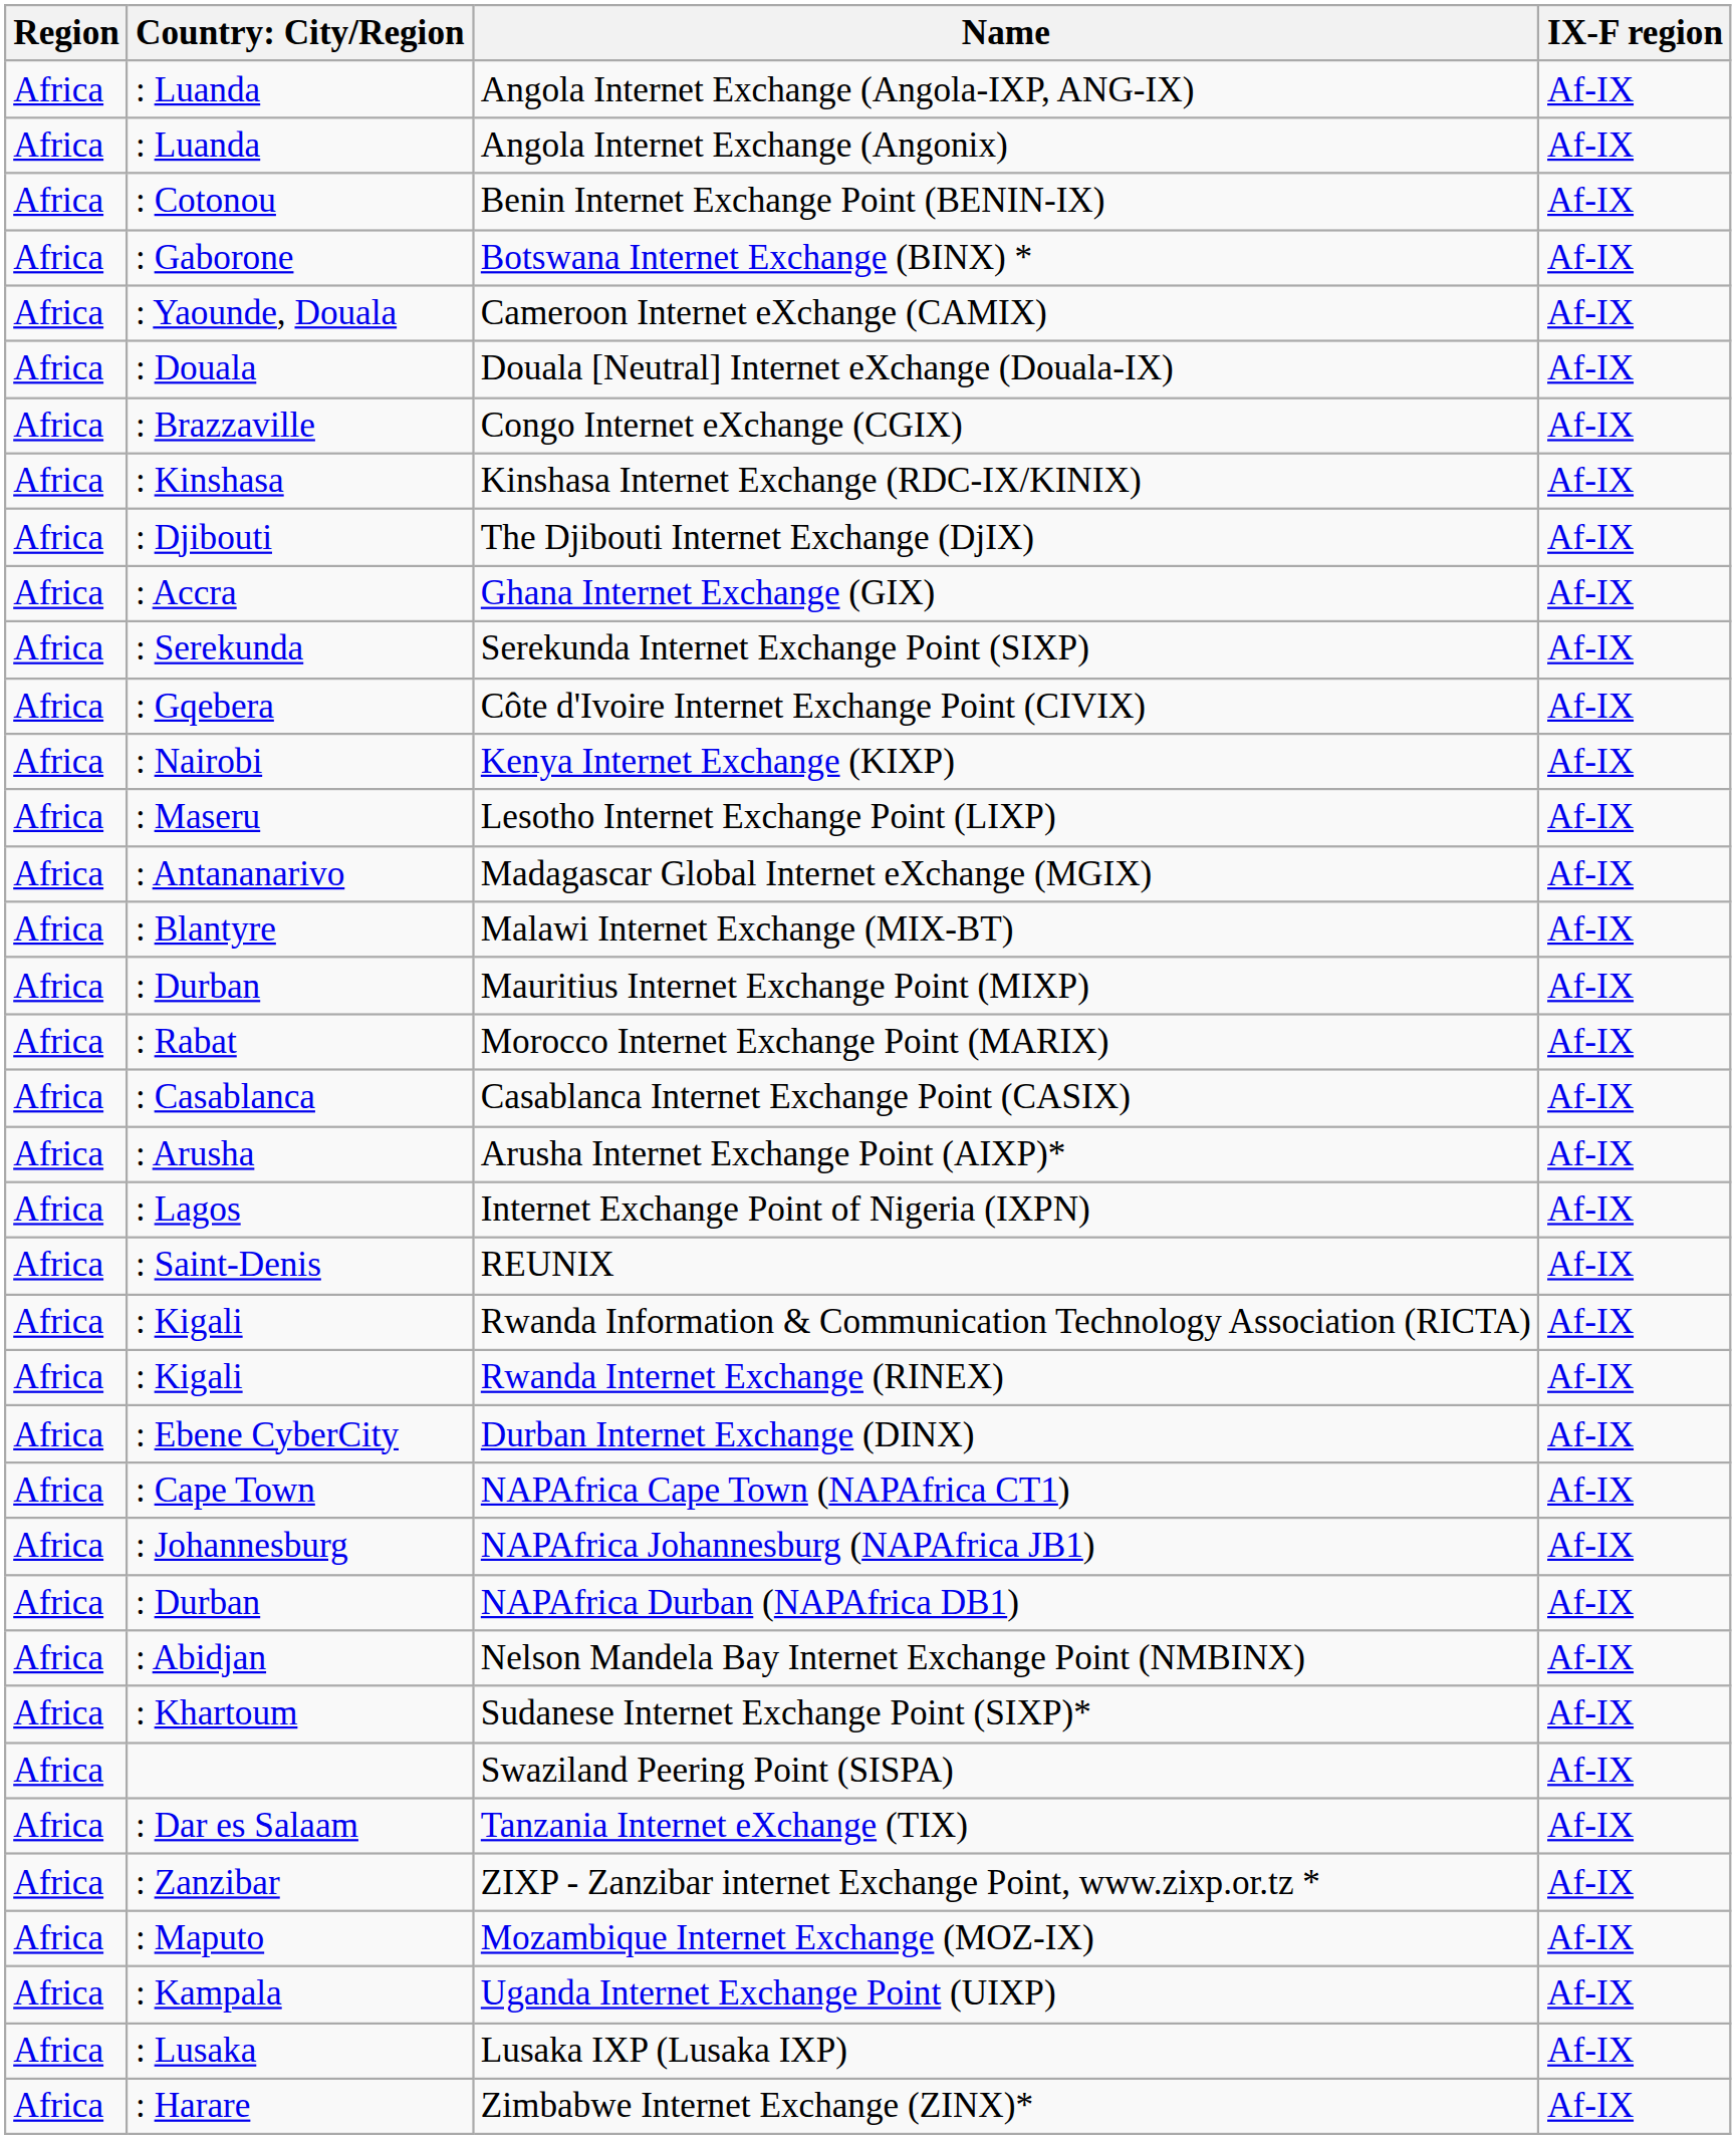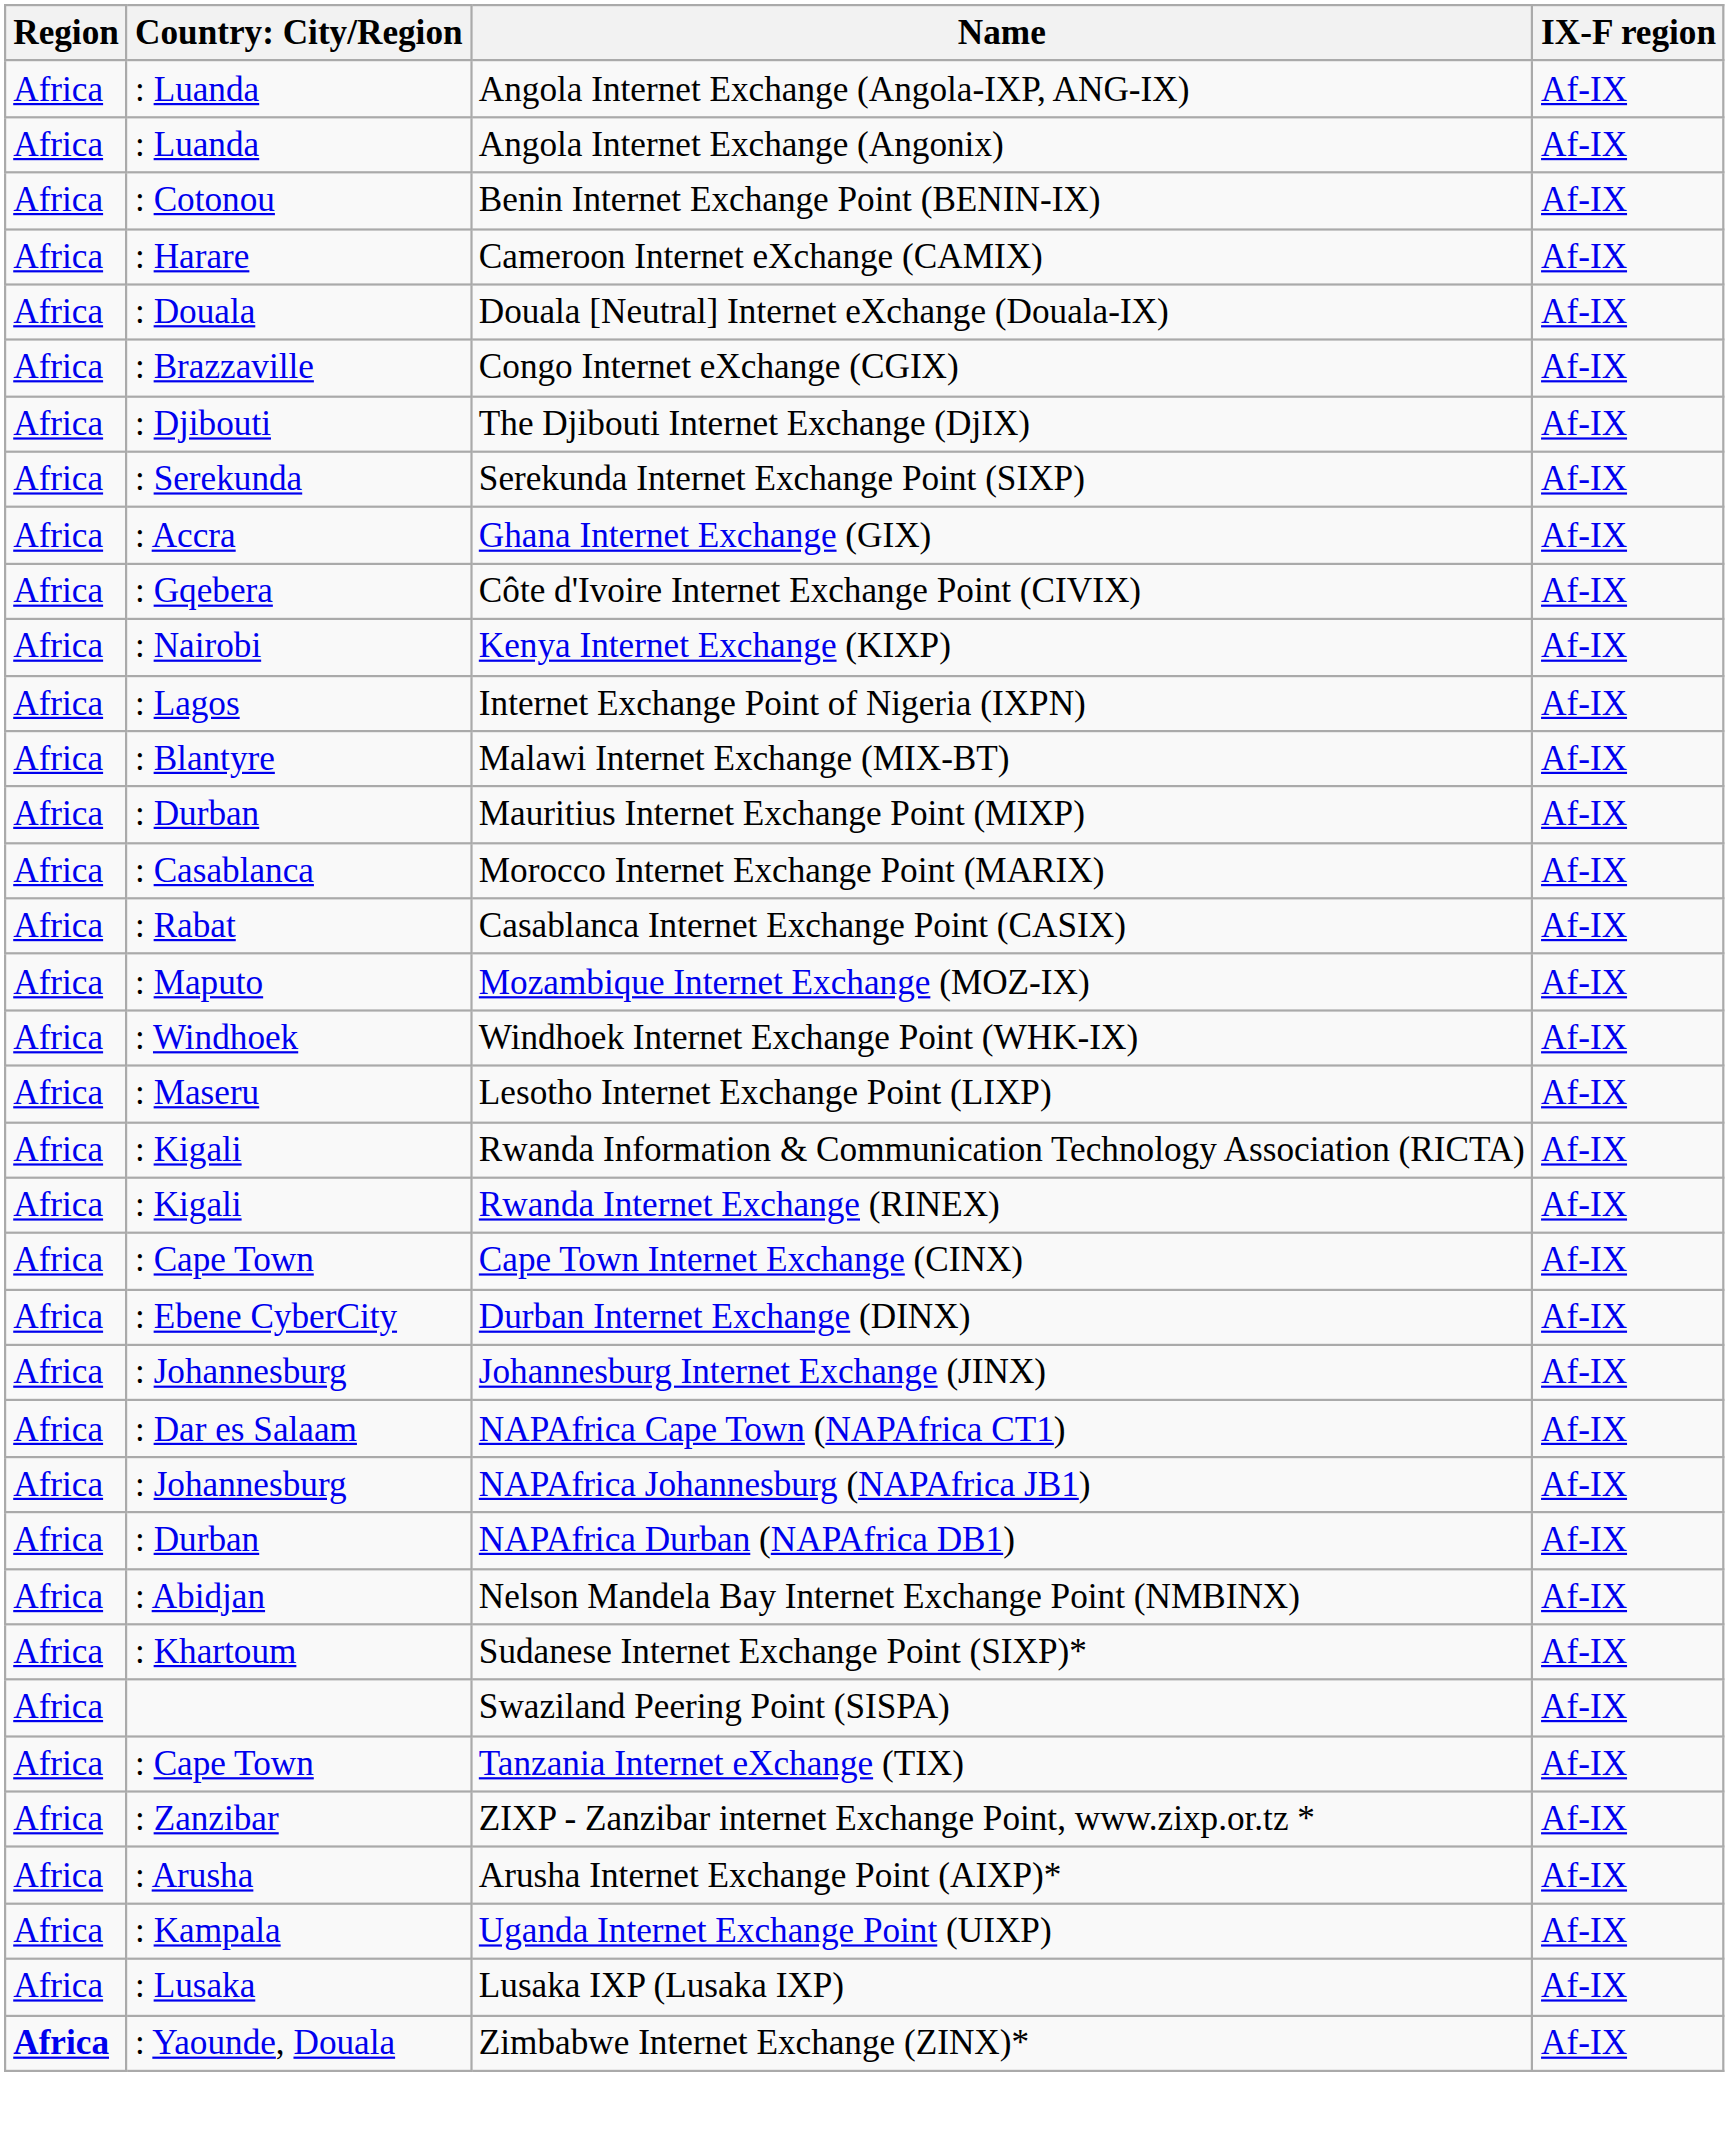- row: Africa | : Gaborone | Botswana Internet Exchange (BINX) * | Af-IX
Cameroon Internet eXchange (CAMIX) | column 2: : Yaounde, Douala -> : Harare
- row: Africa | : Kinshasa | Kinshasa Internet Exchange (RDC-IX/KINIX) | Af-IX
rows swapped: Serekunda Internet Exchange Point (SIXP) <-> Ghana Internet Exchange (GIX)
rows swapped: Lesotho Internet Exchange Point (LIXP) <-> Internet Exchange Point of Nigeria (IXPN)
- row: Africa | : Antananarivo | Madagascar Global Internet eXchange (MGIX) | Af-IX
Morocco Internet Exchange Point (MARIX) | column 2: : Rabat -> : Casablanca
Casablanca Internet Exchange Point (CASIX) | column 2: : Casablanca -> : Rabat
rows swapped: Mozambique Internet Exchange (MOZ-IX) <-> Arusha Internet Exchange Point (AIXP)*
+ row: Africa | : Windhoek | Windhoek Internet Exchange Point (WHK-IX) | Af-IX
- row: Africa | : Saint-Denis | REUNIX | Af-IX
+ row: Africa | : Cape Town | Cape Town Internet Exchange (CINX) | Af-IX
+ row: Africa | : Johannesburg | Johannesburg Internet Exchange (JINX) | Af-IX
NAPAfrica Cape Town (NAPAfrica CT1) | column 2: : Cape Town -> : Dar es Salaam
Tanzania Internet eXchange (TIX) | column 2: : Dar es Salaam -> : Cape Town
Zimbabwe Internet Exchange (ZINX)* | Region: normal -> bold
Zimbabwe Internet Exchange (ZINX)* | column 2: : Harare -> : Yaounde, Douala
